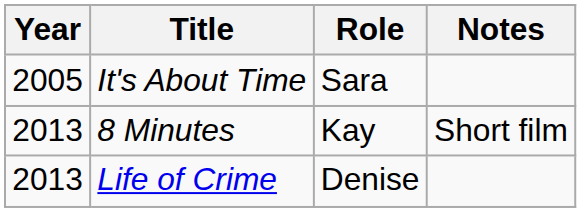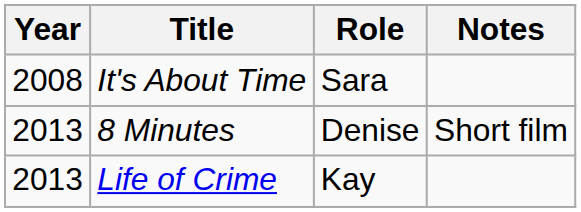It's About Time | Year: 2005 -> 2008
8 Minutes | Role: Kay -> Denise
Life of Crime | Role: Denise -> Kay
